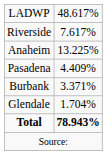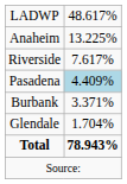rows swapped: Anaheim <-> Riverside
Pasadena | column 2: no background -> lightblue background
